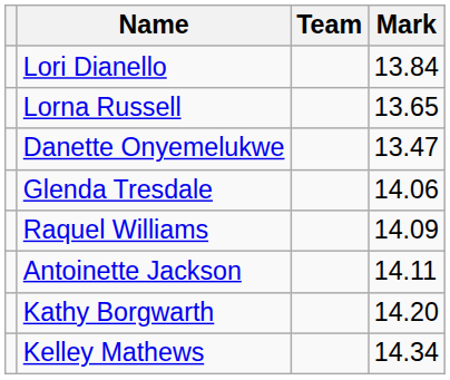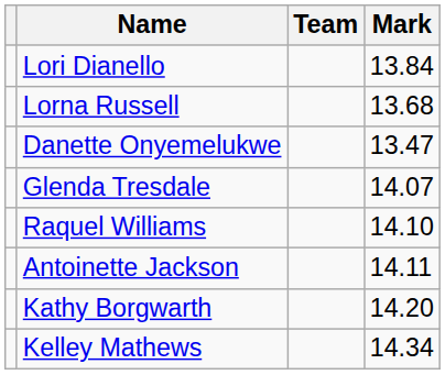Lorna Russell | Mark: 13.65 -> 13.68
Glenda Tresdale | Mark: 14.06 -> 14.07
Raquel Williams | Mark: 14.09 -> 14.10
